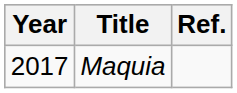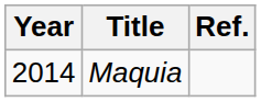Maquia | Year: 2017 -> 2014
